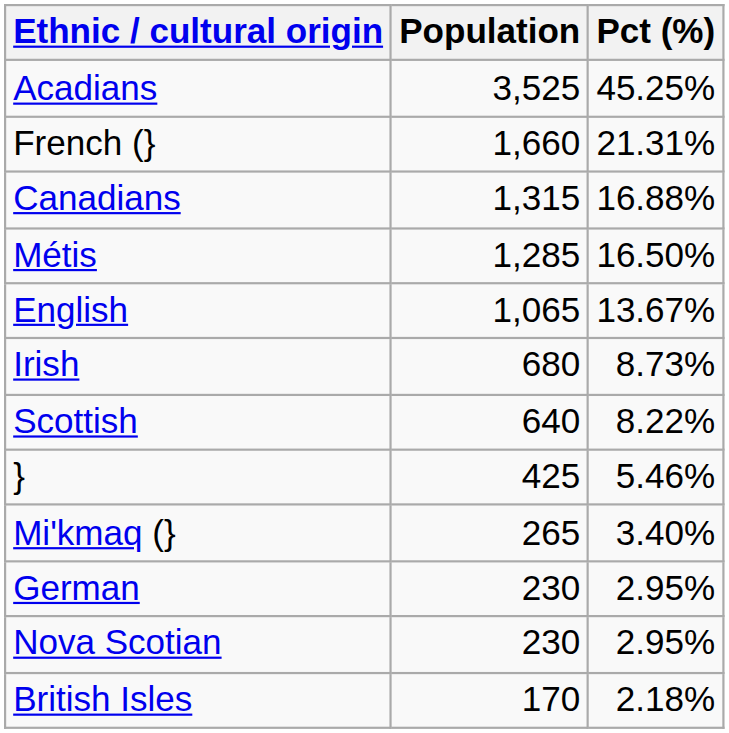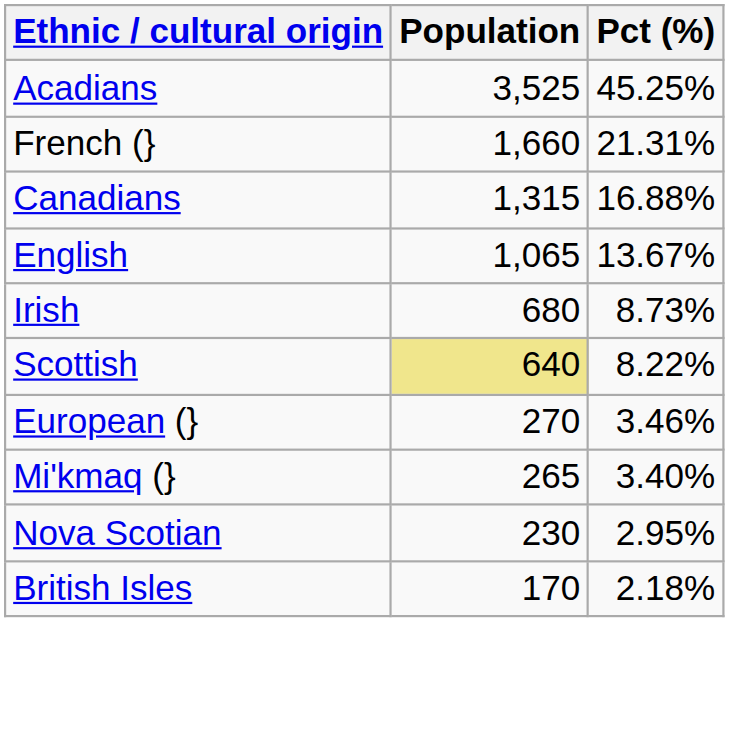- row: Métis | 1,285 | 16.50%
Scottish | Population: no background -> khaki background
- row: } | 425 | 5.46%
+ row: European (} | 270 | 3.46%
- row: German | 230 | 2.95%
